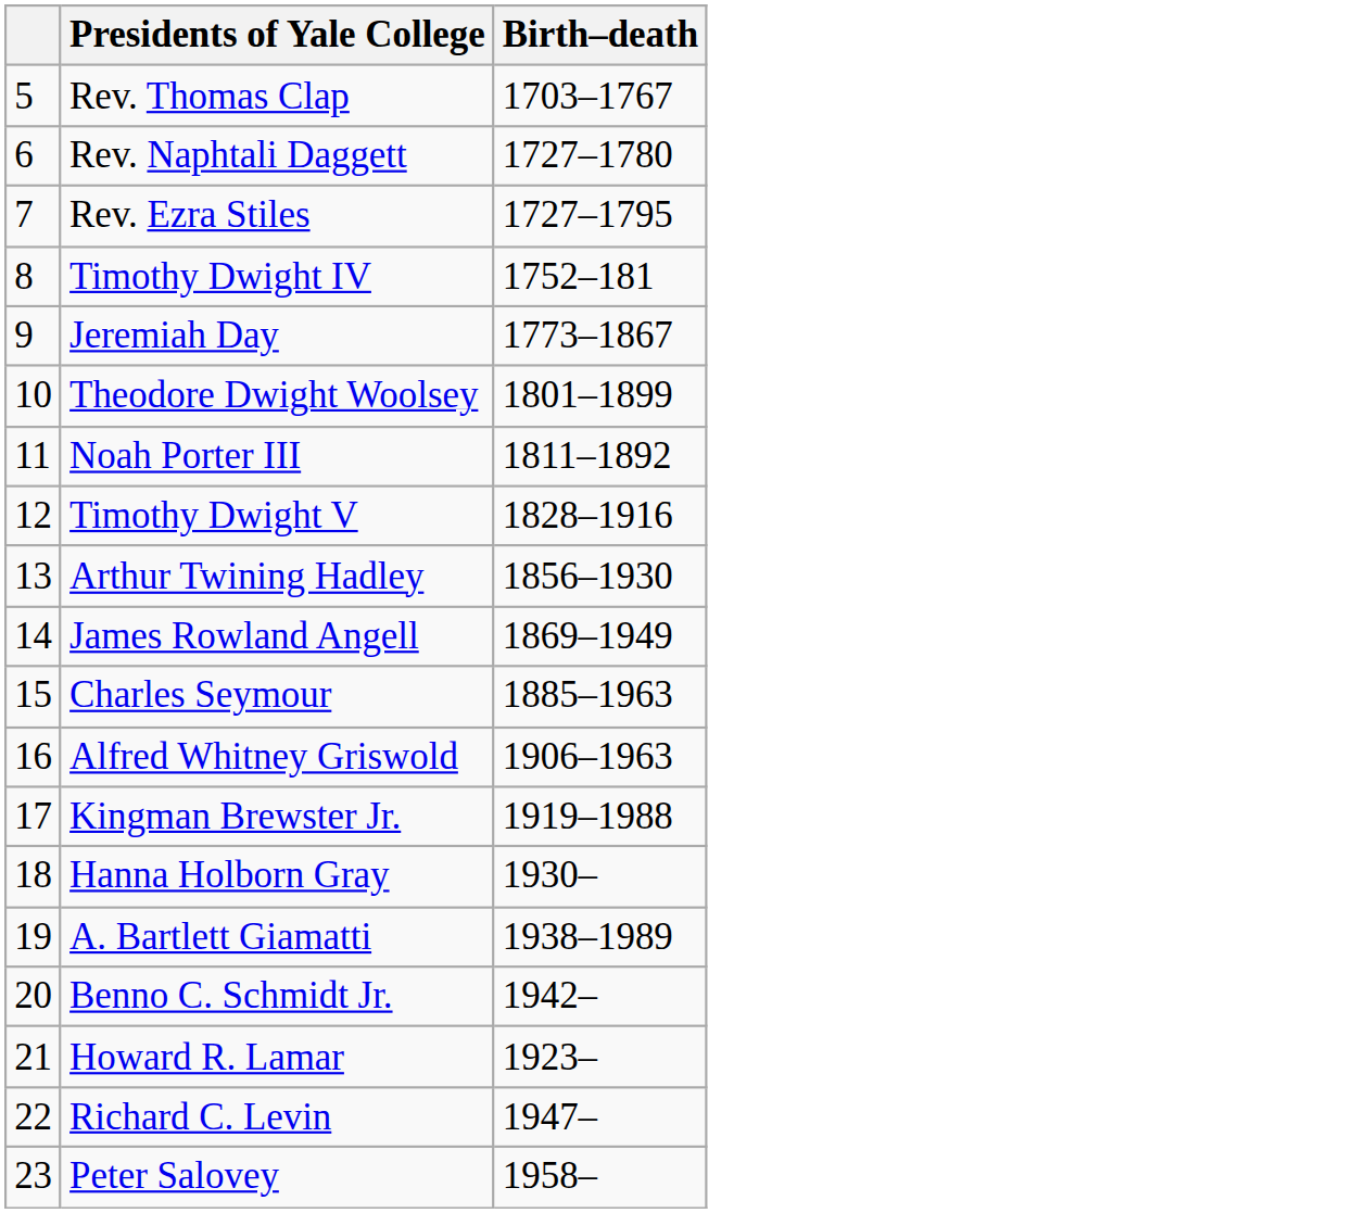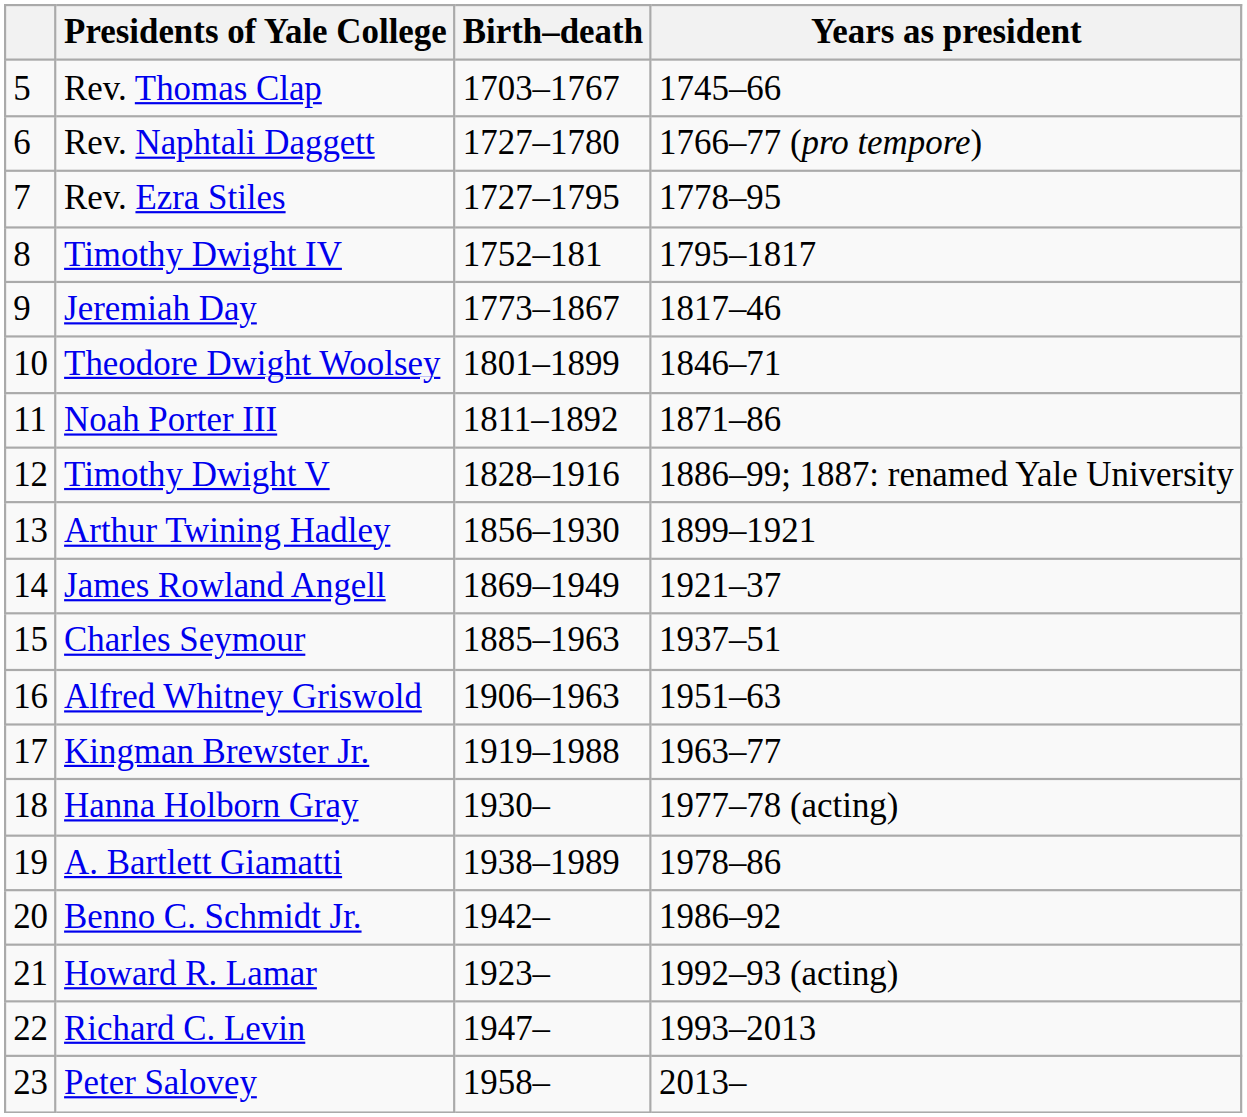+ column: Years as president | 1745–66 | 1766–77 (pro tempore) | 1778–95 | 1795–1817 | 1817–46 | 1846–71 | 1871–86 | 1886–99; 1887: renamed Yale University | 1899–1921 | 1921–37 | 1937–51 | 1951–63 | 1963–77 | 1977–78 (acting) | 1978–86 | 1986–92 | 1992–93 (acting) | 1993–2013 | 2013–
